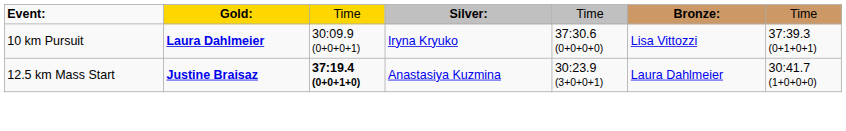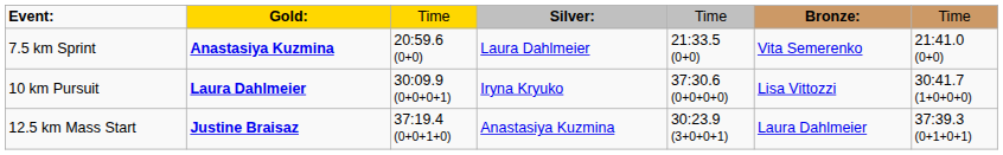+ row: 7.5 km Sprint | Anastasiya Kuzmina | 20:59.6 (0+0) | Laura Dahlmeier | 21:33.5 (0+0) | Vita Semerenko | 21:41.0 (0+0)
10 km Pursuit | column 7: 37:39.3 (0+1+0+1) -> 30:41.7 (1+0+0+0)
12.5 km Mass Start | column 3: bold -> normal
12.5 km Mass Start | column 7: 30:41.7 (1+0+0+0) -> 37:39.3 (0+1+0+1)
